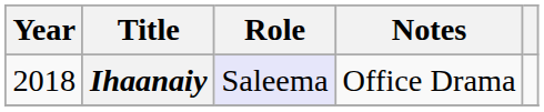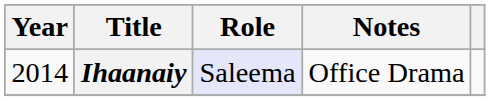Ihaanaiy | Year: 2018 -> 2014
